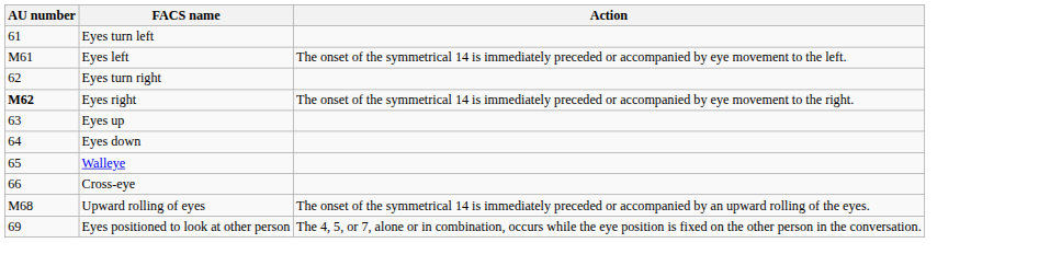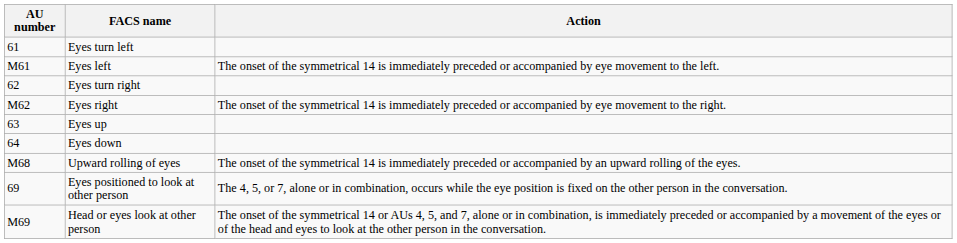Eyes right | AU number: bold -> normal
- row: 65 | Walleye
- row: 66 | Cross-eye
+ row: M69 | Head or eyes look at other person | The onset of the symmetrical 14 or AUs 4, 5, and 7, alone or in combination, is immediately preceded or accompanied by a movement of the eyes or of the head and eyes to look at the other person in the conversation.
